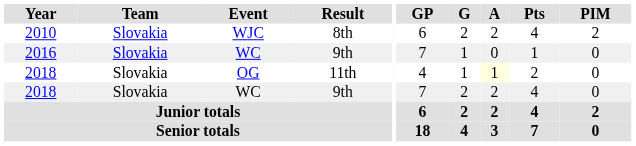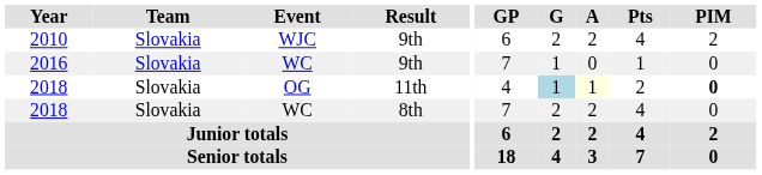2010 | Result: 8th -> 9th
2018 / OG | G: no background -> lightblue background
2018 / OG | PIM: normal -> bold
2018 / WC | Result: 9th -> 8th
